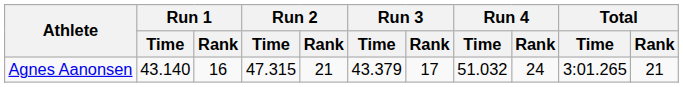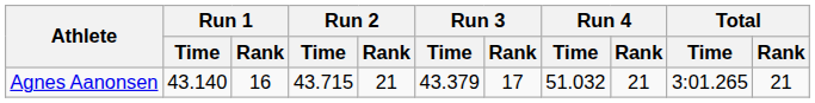Agnes Aanonsen | Run 2 / Time: 47.315 -> 43.715
Agnes Aanonsen | Run 4 / Rank: 24 -> 21
